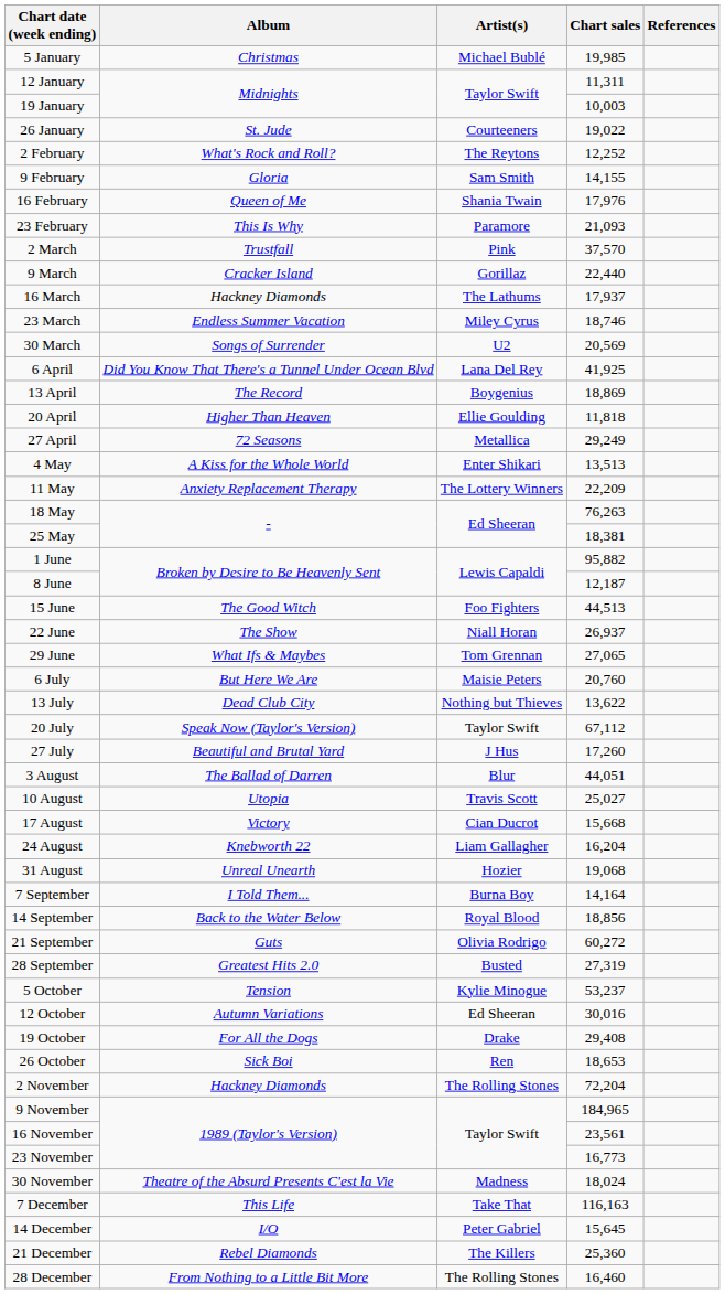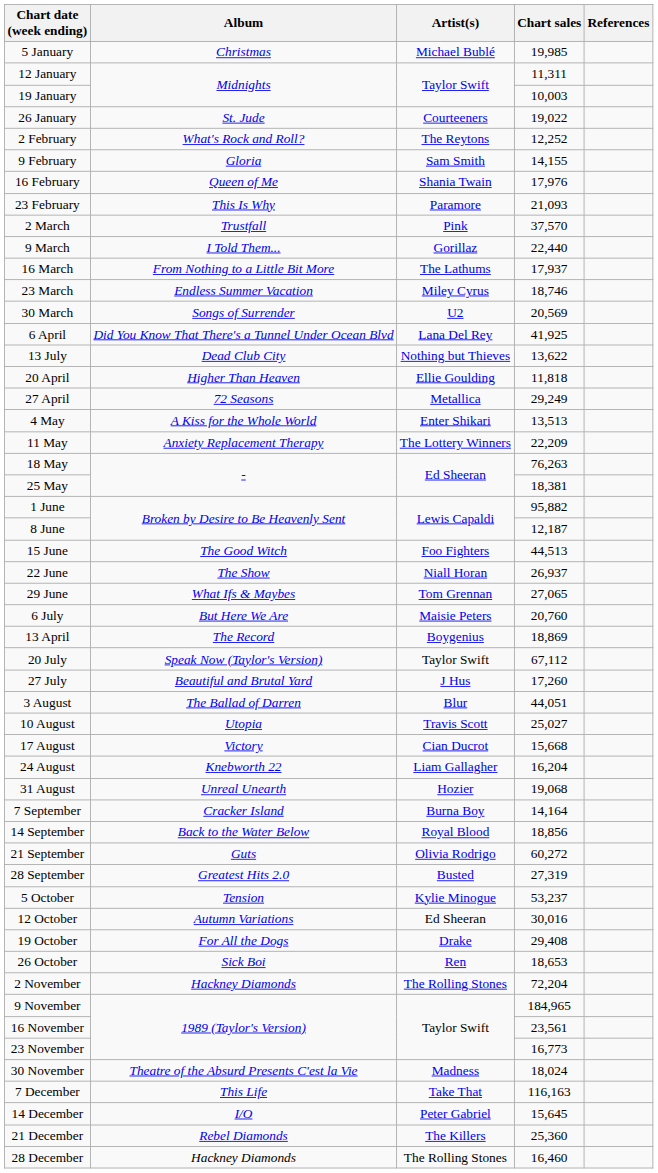9 March | Album: Cracker Island -> I Told Them...
16 March | Album: Hackney Diamonds -> From Nothing to a Little Bit More
rows swapped: 13 April <-> 13 July
7 September | Album: I Told Them... -> Cracker Island
28 December | Album: From Nothing to a Little Bit More -> Hackney Diamonds
